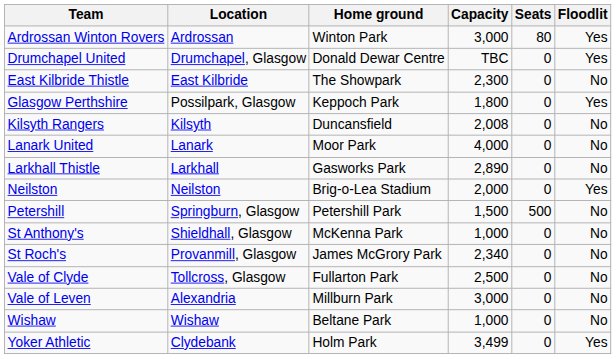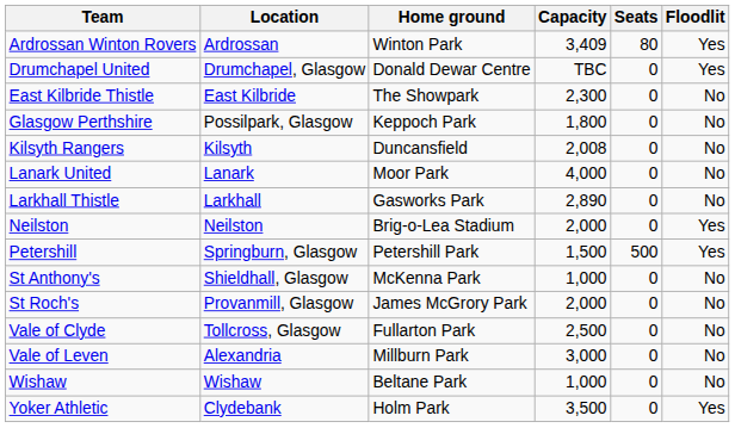Ardrossan Winton Rovers | Capacity: 3,000 -> 3,409
Glasgow Perthshire | Floodlit: Yes -> No
Petershill | Floodlit: No -> Yes
St Roch's | Capacity: 2,340 -> 2,000
Yoker Athletic | Capacity: 3,499 -> 3,500
